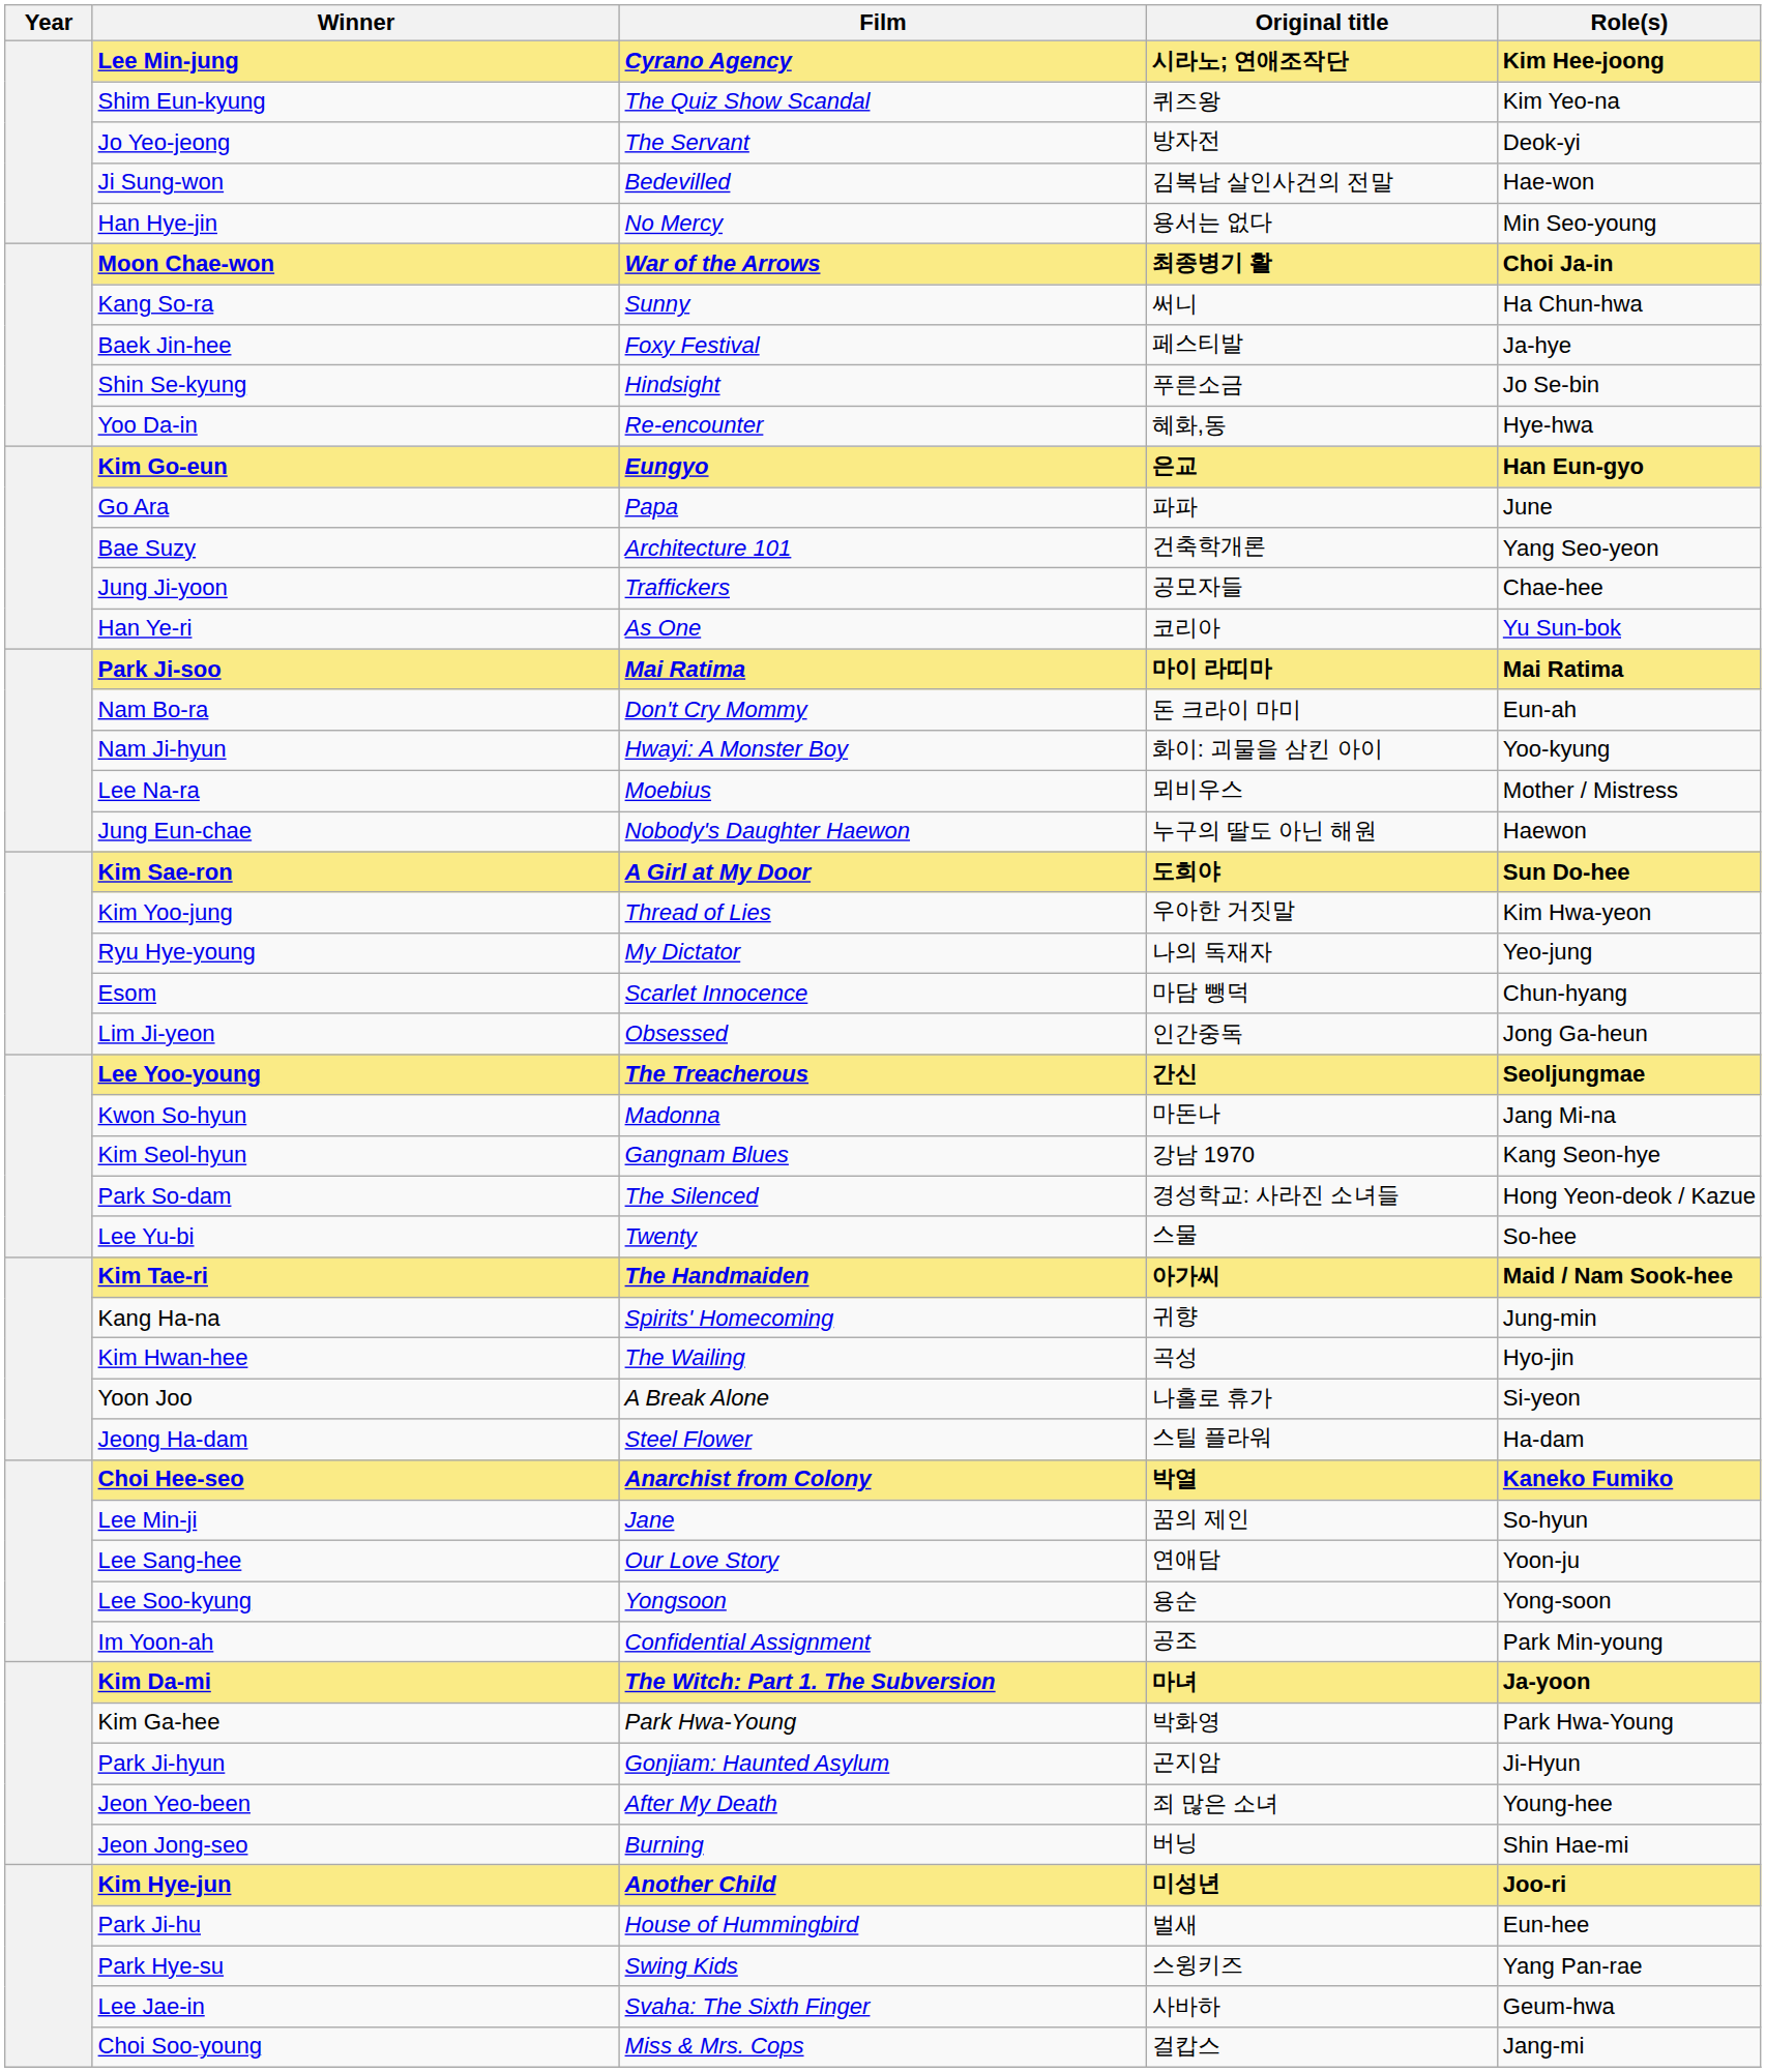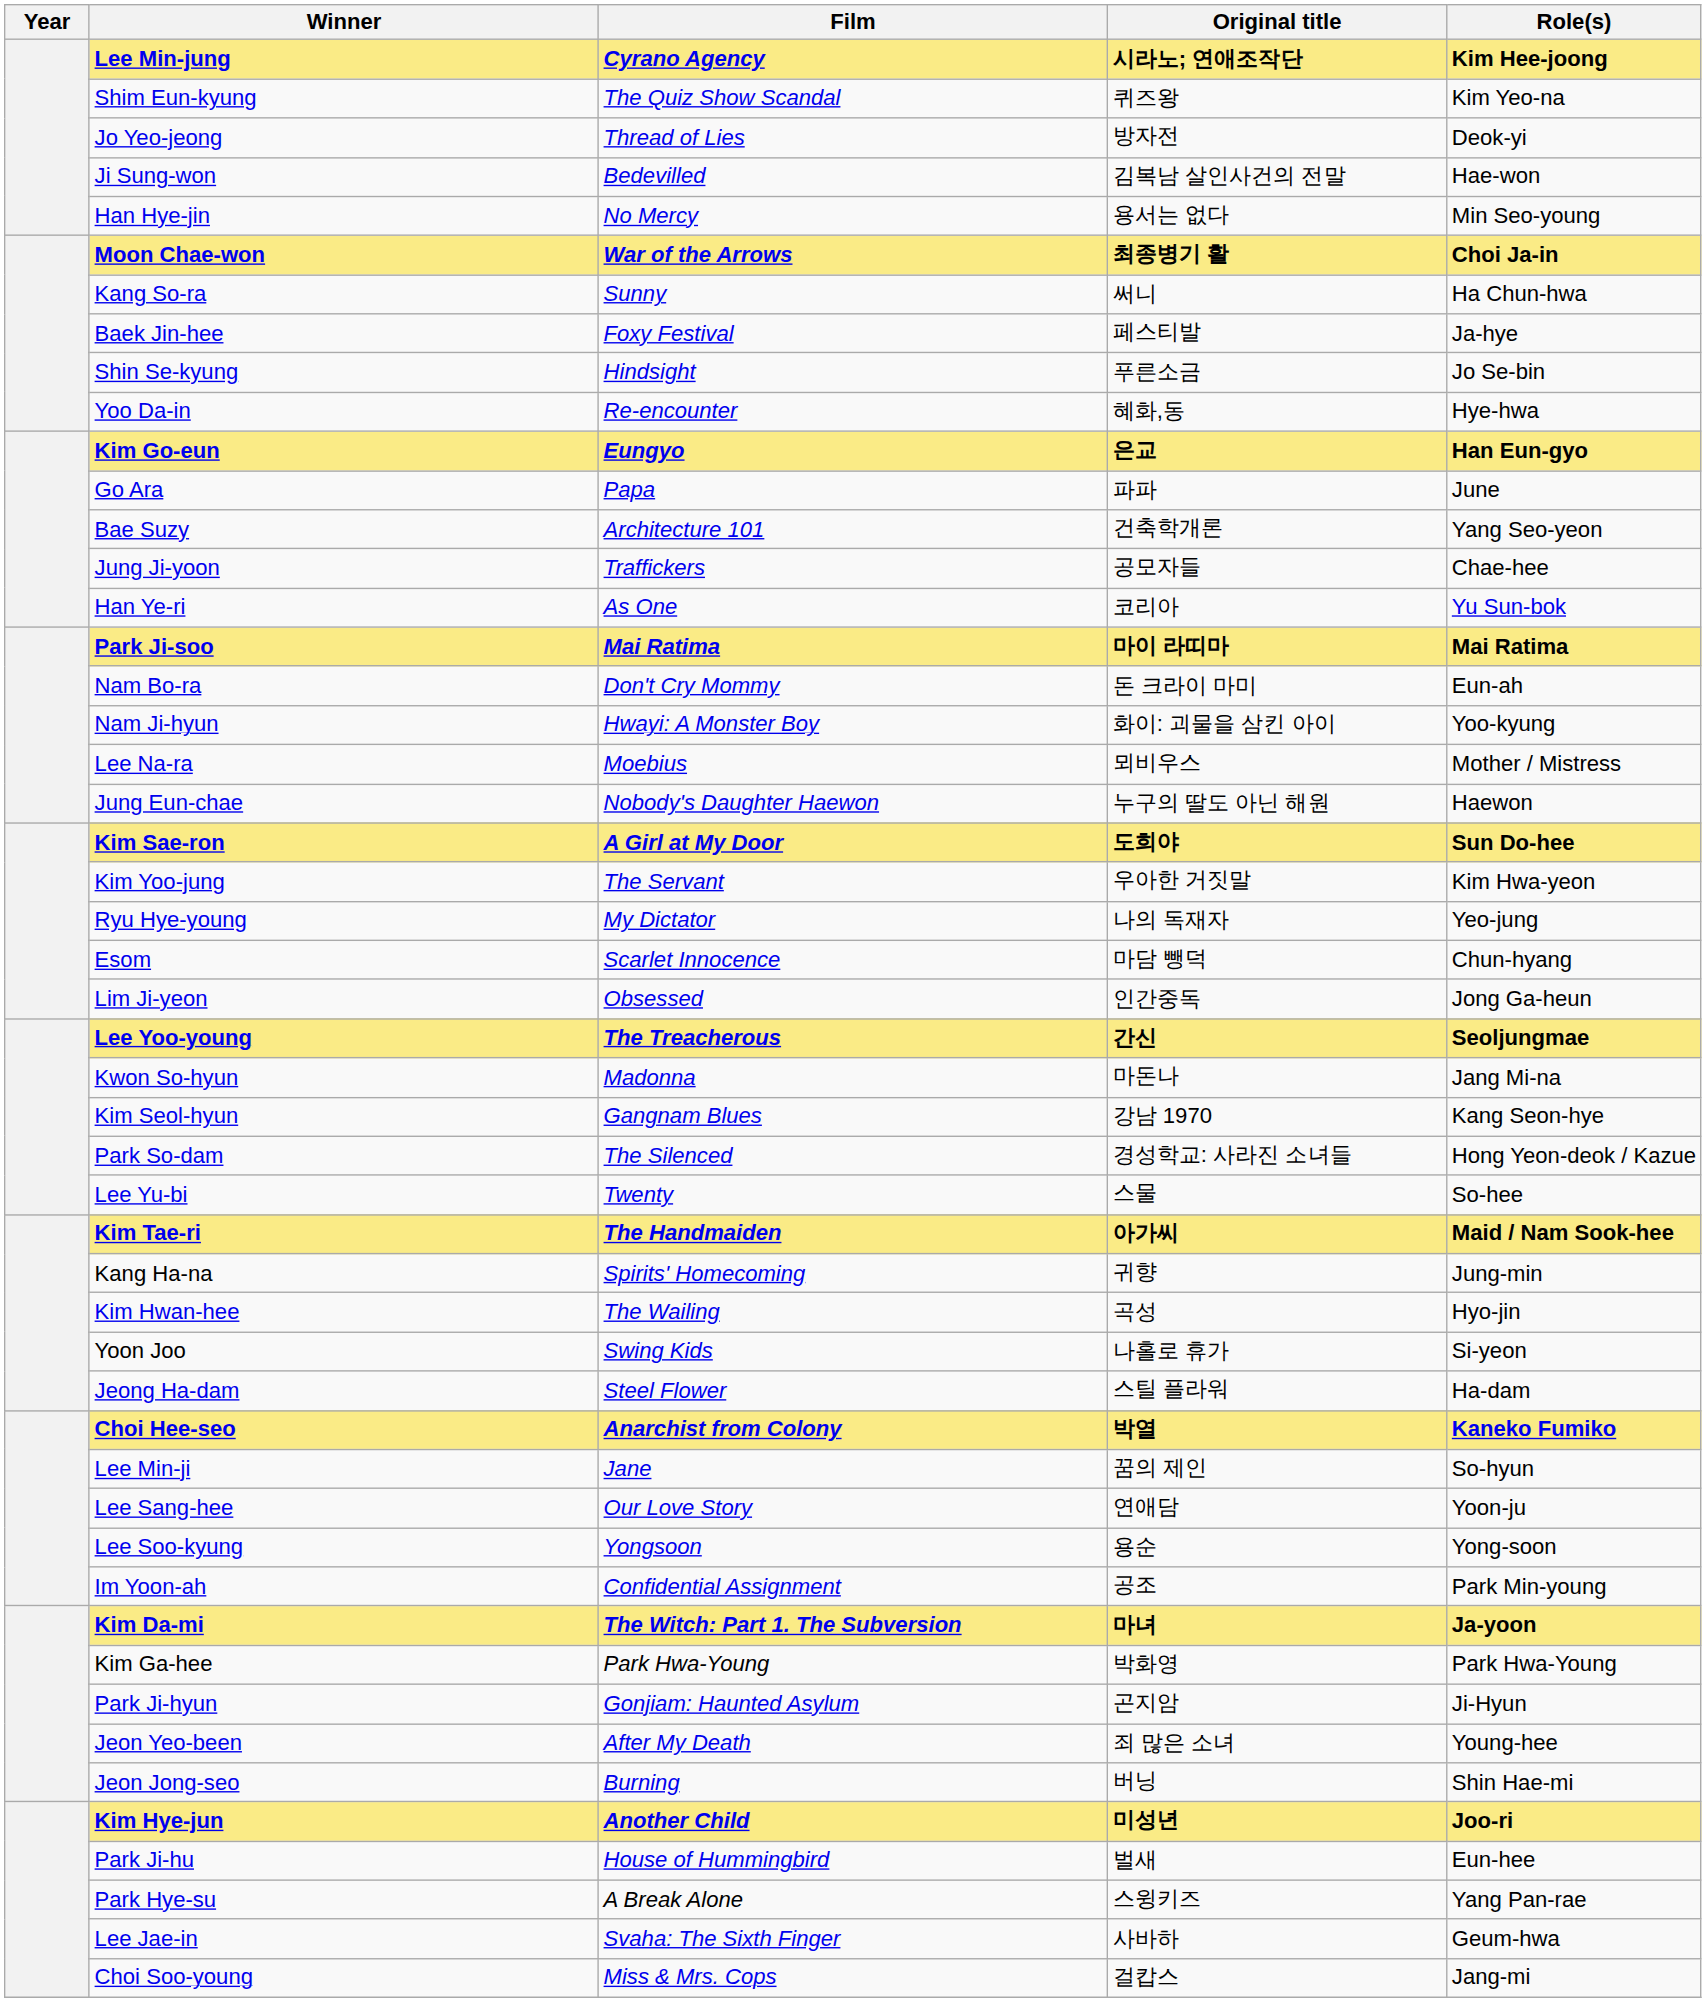Jo Yeo-jeong | Film: The Servant -> Thread of Lies
Kim Yoo-jung | Film: Thread of Lies -> The Servant
Yoon Joo | Film: A Break Alone -> Swing Kids
Park Hye-su | Film: Swing Kids -> A Break Alone
